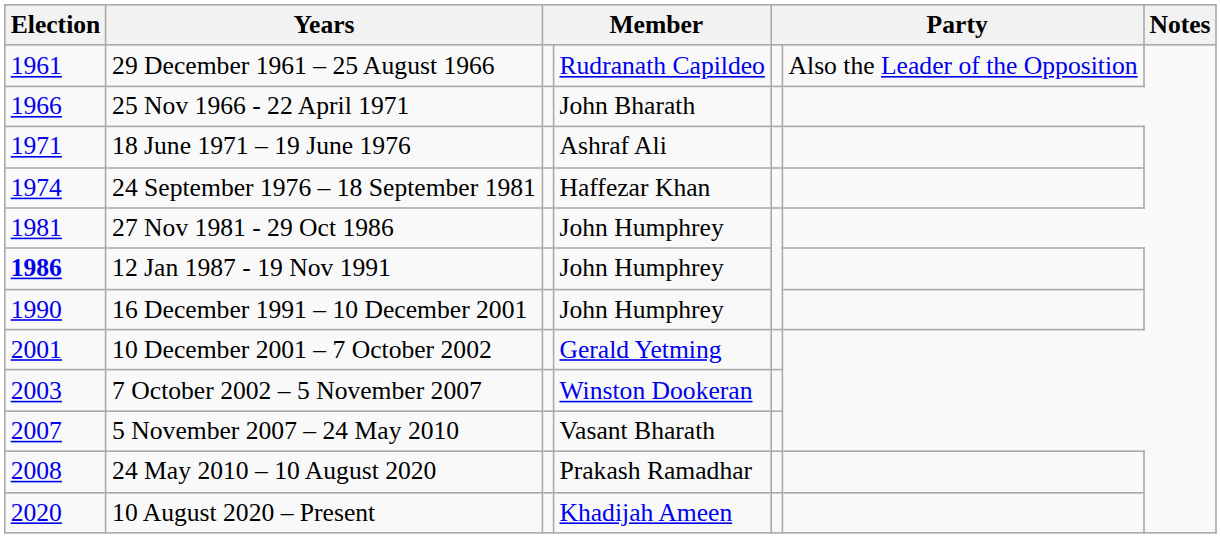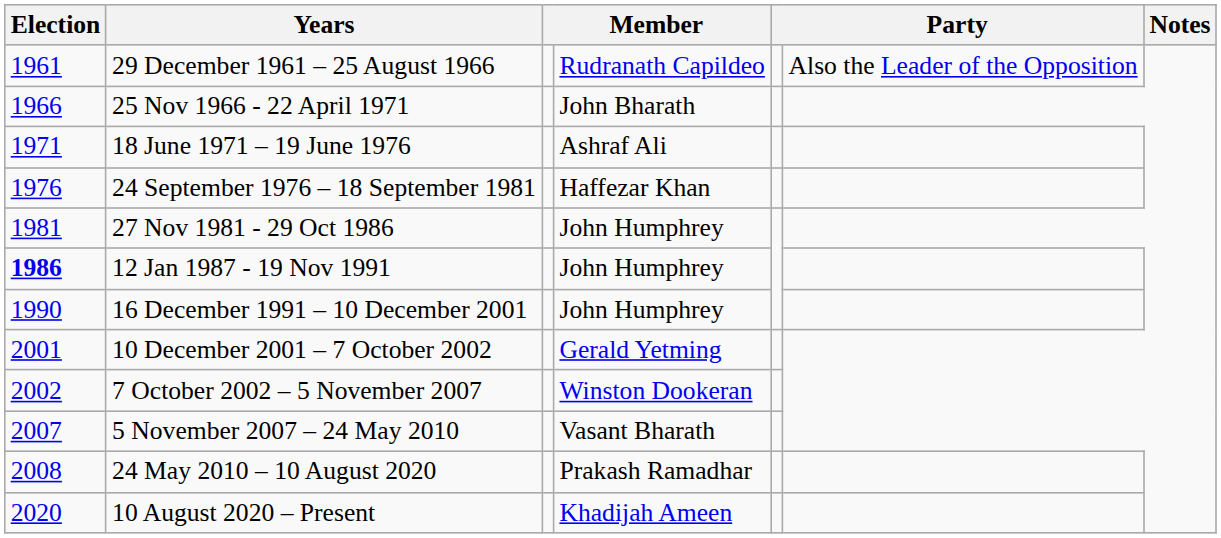24 September 1976 – 18 September 1981 | Election: 1974 -> 1976
7 October 2002 – 5 November 2007 | Election: 2003 -> 2002
